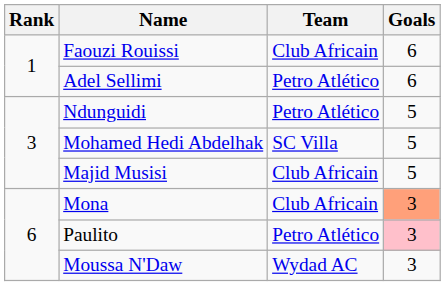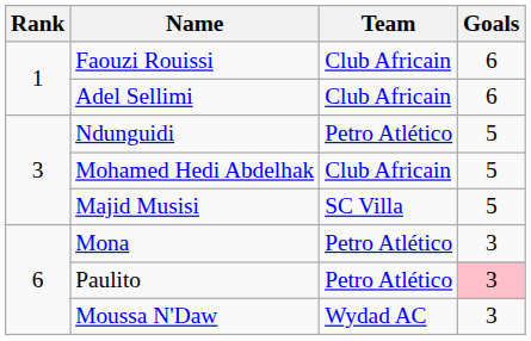Adel Sellimi | Team: Petro Atlético -> Club Africain
Mohamed Hedi Abdelhak | Team: SC Villa -> Club Africain
Majid Musisi | Team: Club Africain -> SC Villa
Mona | Team: Club Africain -> Petro Atlético
Mona | Goals: lightsalmon background -> no background
